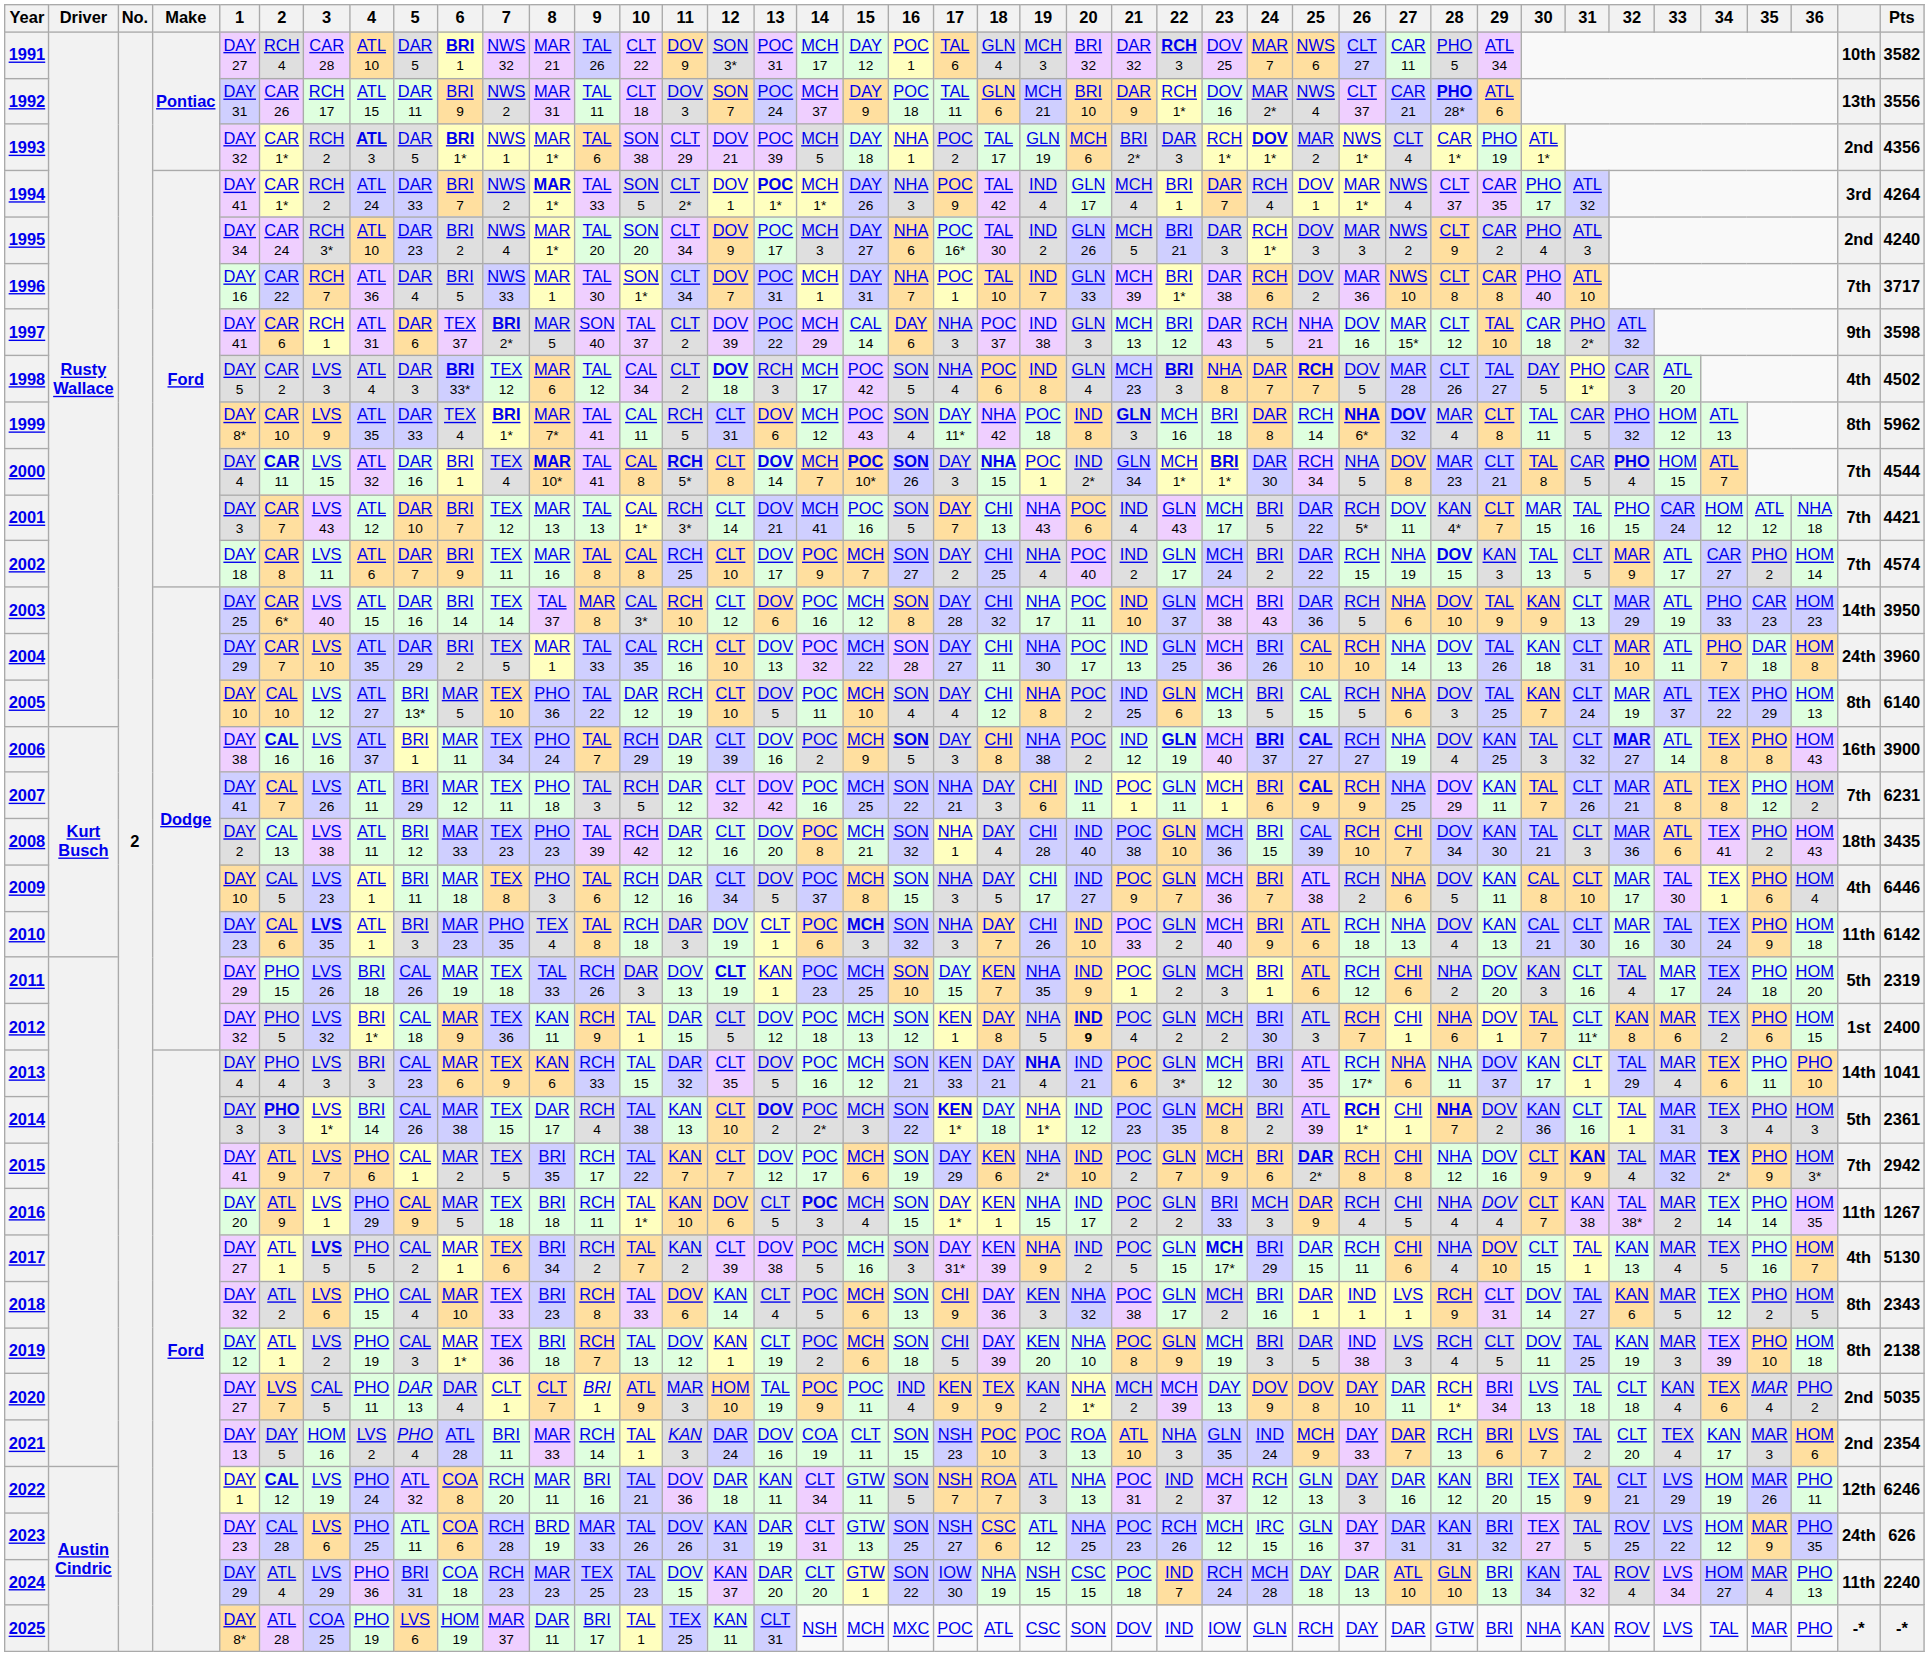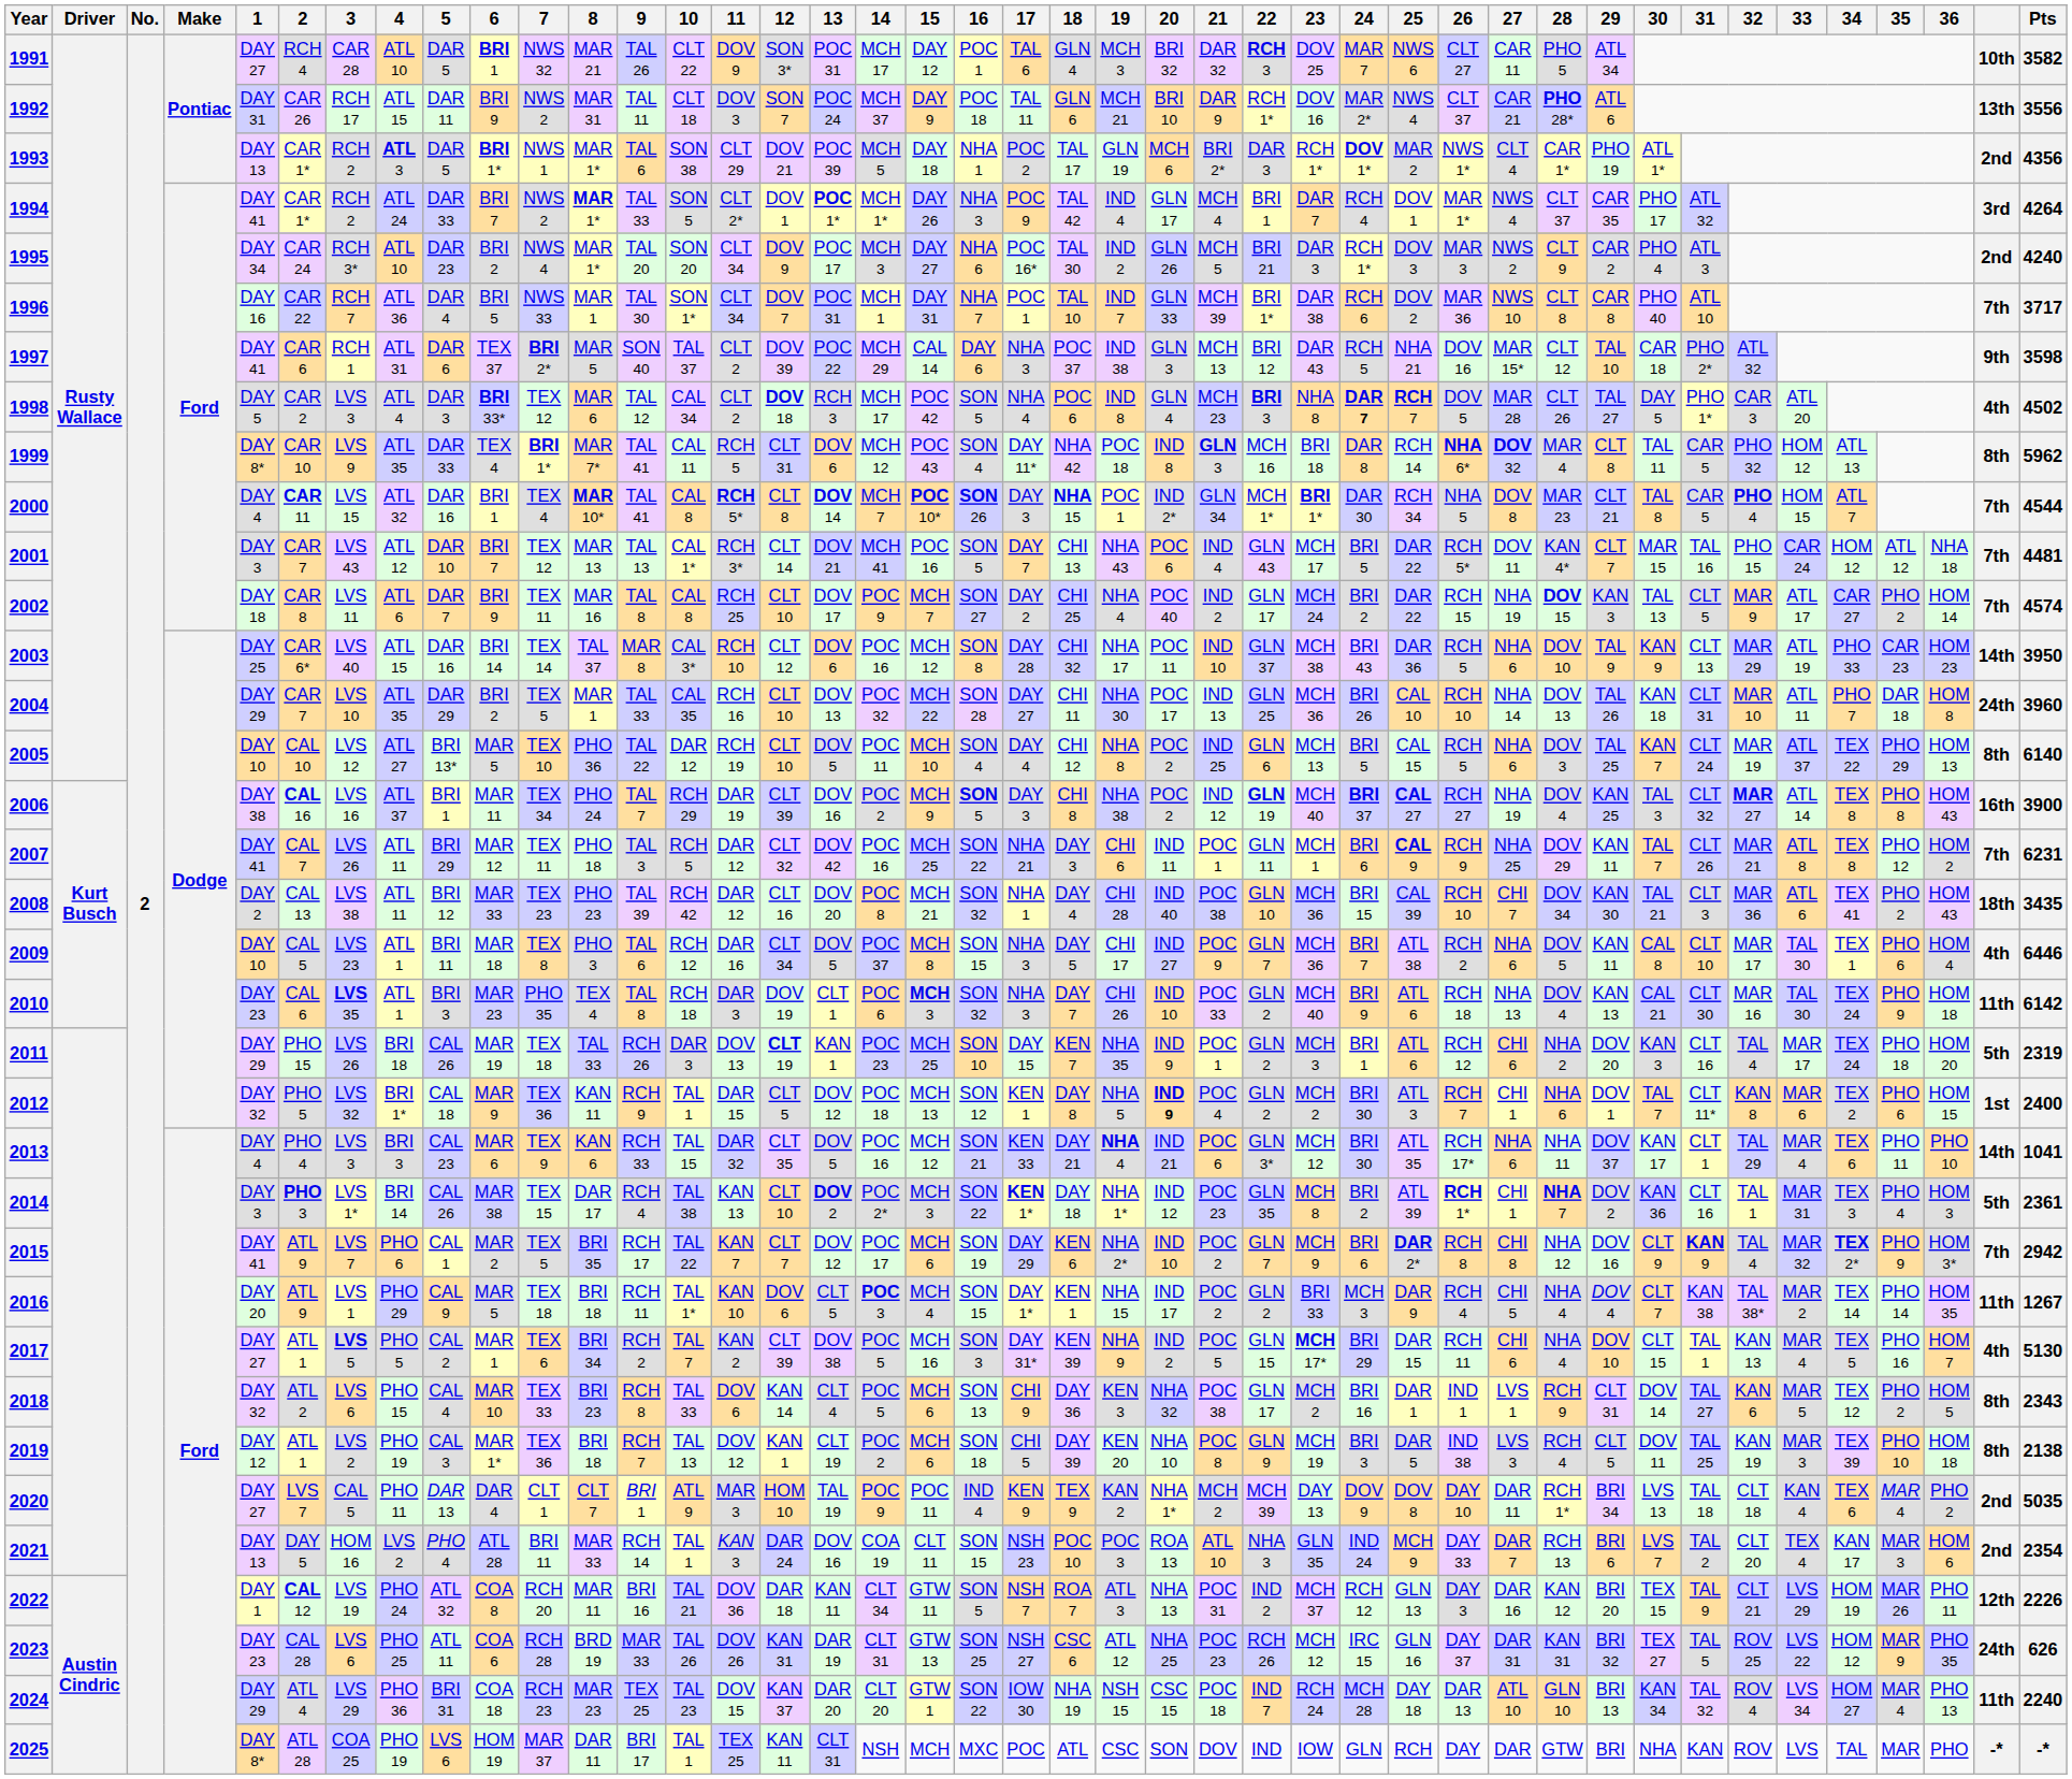1993 | 1: DAY 32 -> DAY 13
1998 | 24: normal -> bold
2001 | Pts: 4421 -> 4481
2022 | Pts: 6246 -> 2226
